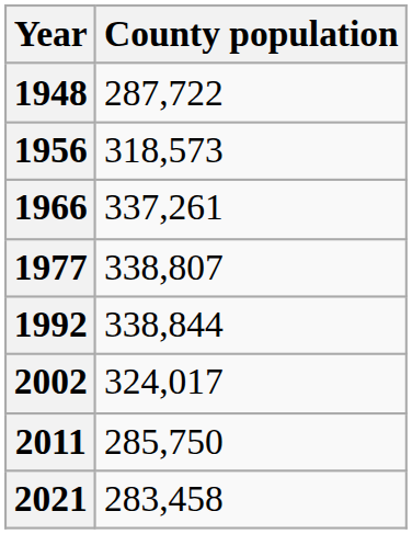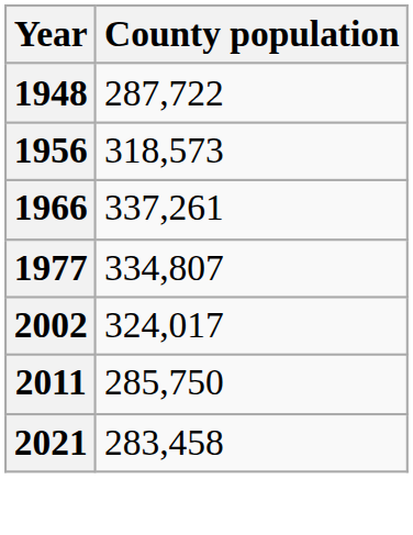1977 | County population: 338,807 -> 334,807
- row: 1992 | 338,844
